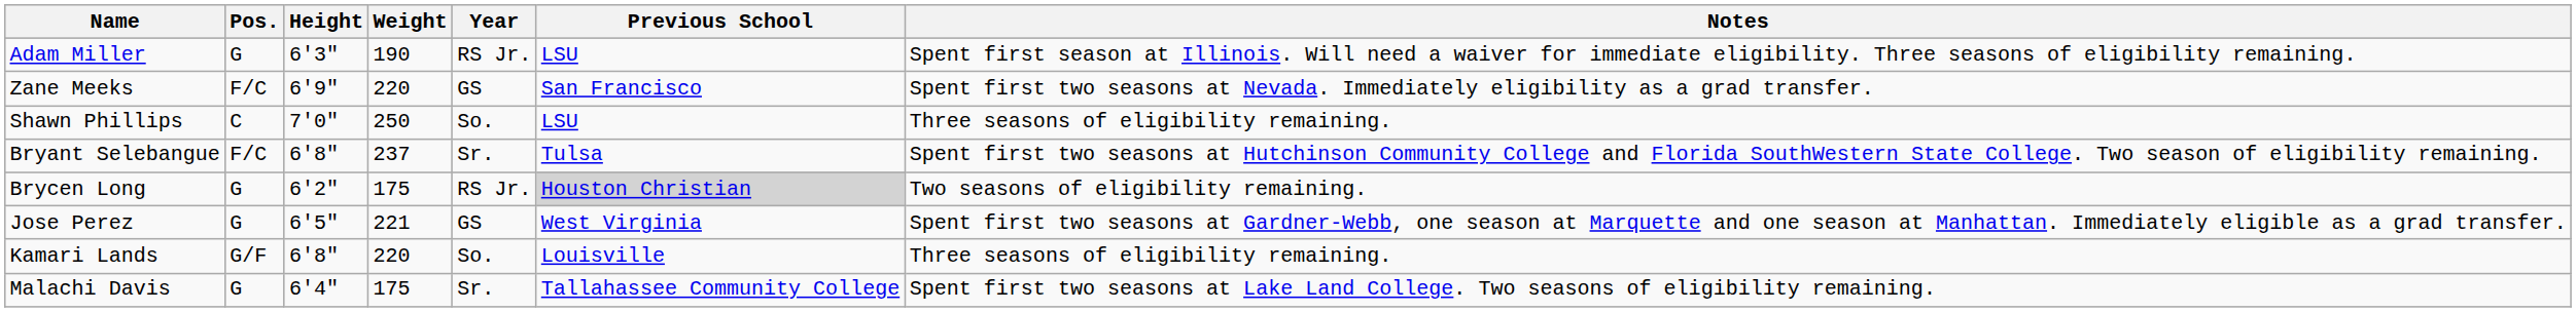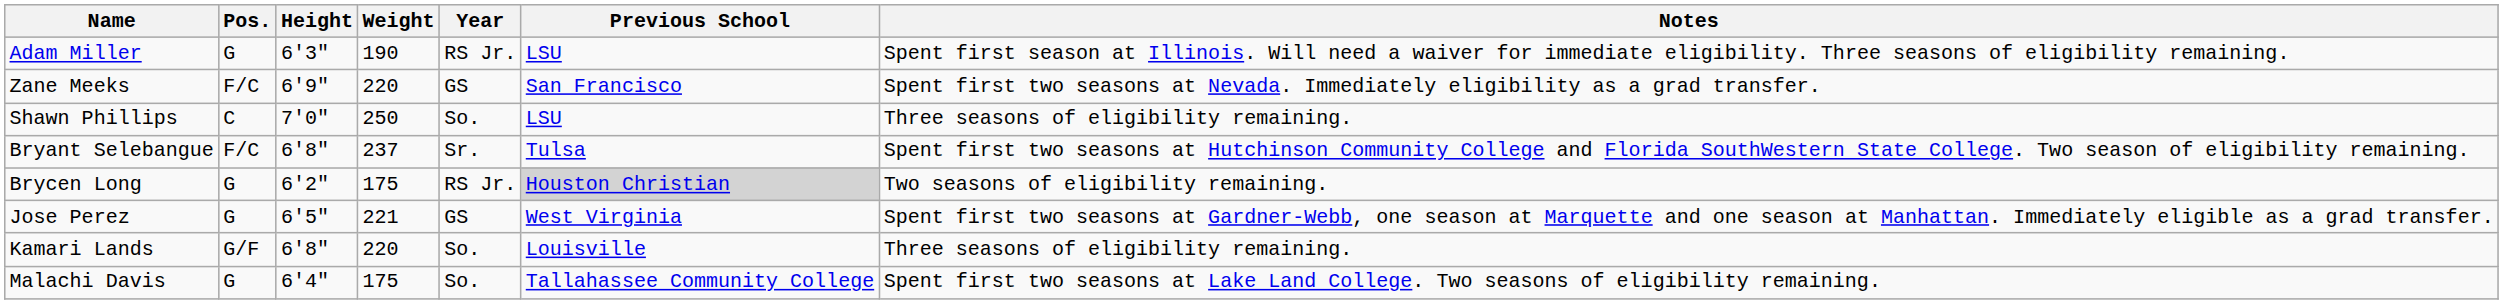Malachi Davis | Year: Sr. -> So.
